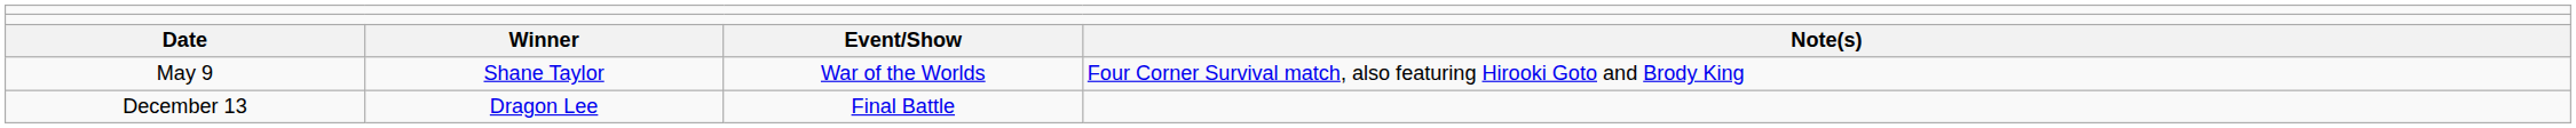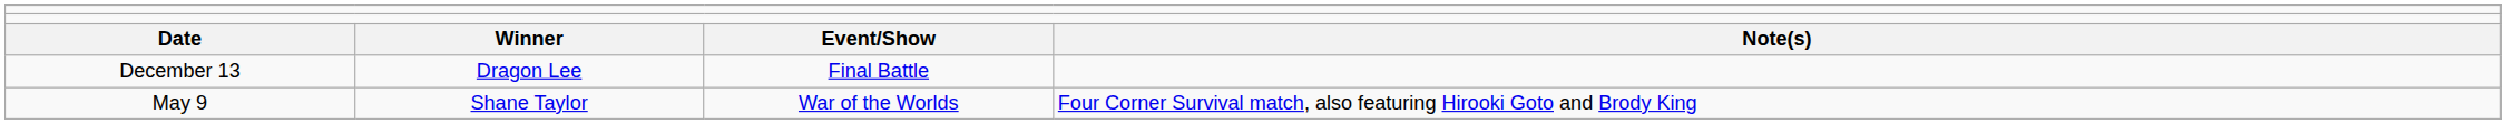rows swapped: May 9 <-> December 13
